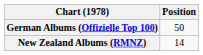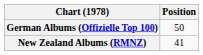New Zealand Albums (RMNZ) | Position: 14 -> 41
